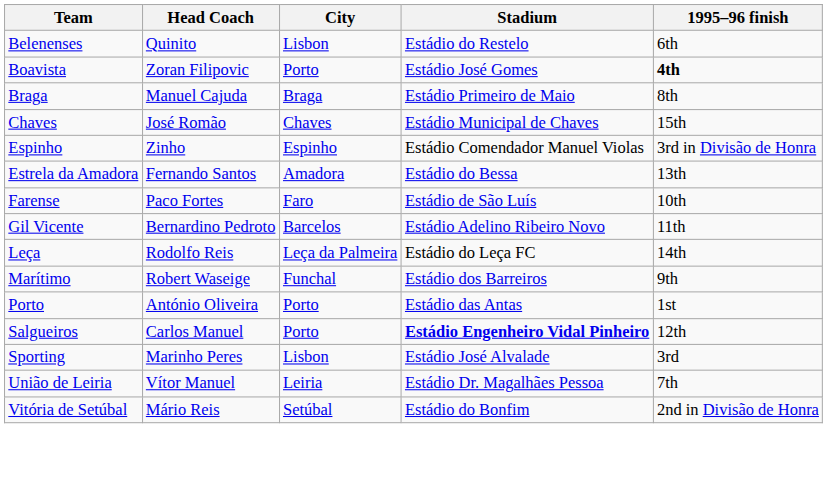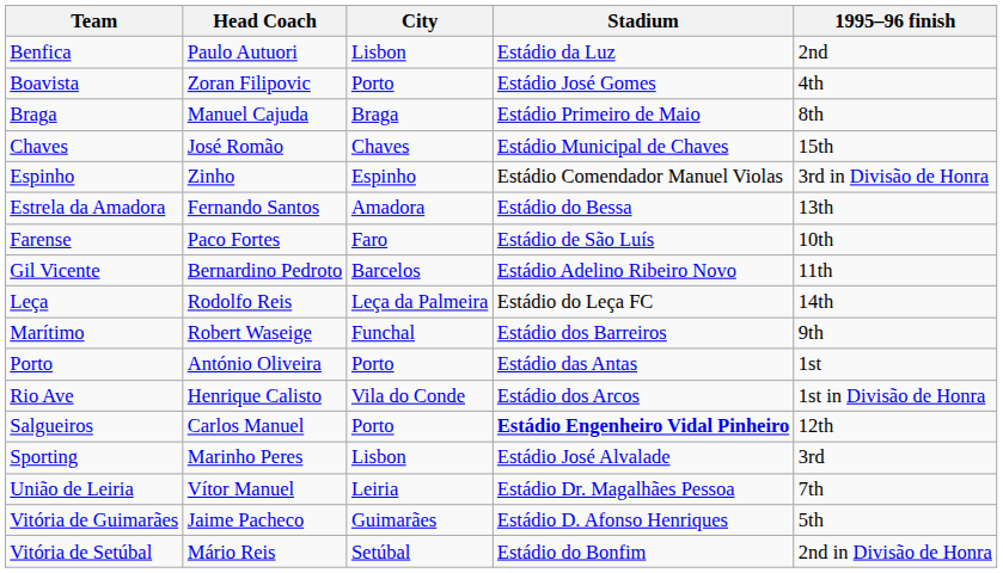- row: Belenenses | Quinito | Lisbon | Estádio do Restelo | 6th
+ row: Benfica | Paulo Autuori | Lisbon | Estádio da Luz | 2nd
Boavista | 1995–96 finish: bold -> normal
+ row: Rio Ave | Henrique Calisto | Vila do Conde | Estádio dos Arcos | 1st in Divisão de Honra
+ row: Vitória de Guimarães | Jaime Pacheco | Guimarães | Estádio D. Afonso Henriques | 5th
